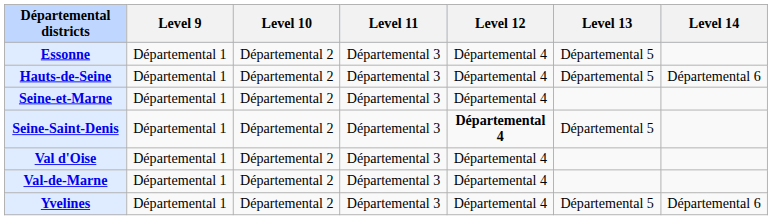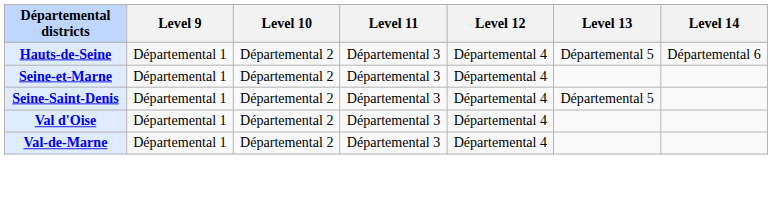- row: Essonne | Départemental 1 | Départemental 2 | Départemental 3 | Départemental 4 | Départemental 5
Seine-Saint-Denis | Level 12: bold -> normal
- row: Yvelines | Départemental 1 | Départemental 2 | Départemental 3 | Départemental 4 | Départemental 5 | Départemental 6
